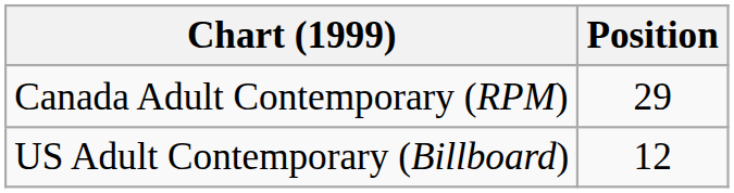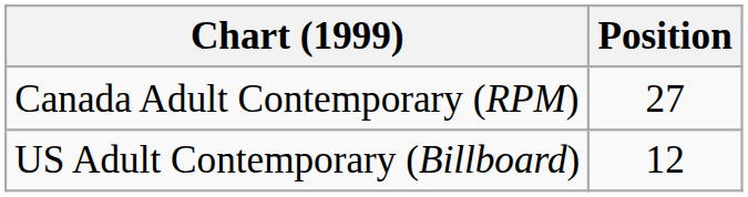Canada Adult Contemporary (RPM) | Position: 29 -> 27
